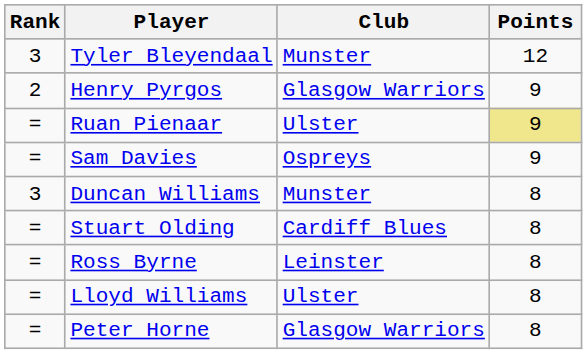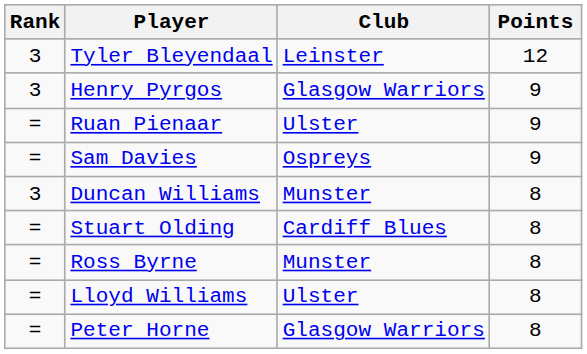Tyler Bleyendaal | Club: Munster -> Leinster
Henry Pyrgos | Rank: 2 -> 3
Ruan Pienaar | Points: khaki background -> no background
Ross Byrne | Club: Leinster -> Munster
